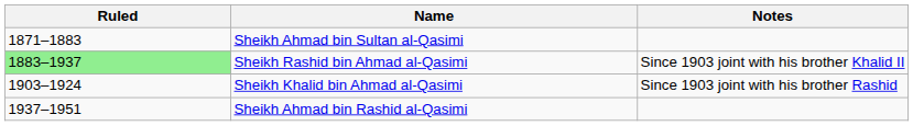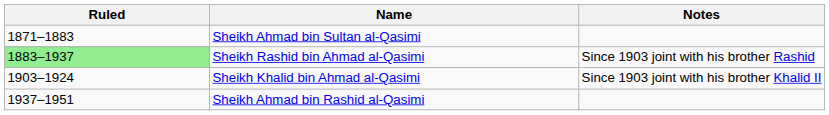Sheikh Rashid bin Ahmad al-Qasimi | Notes: Since 1903 joint with his brother Khalid II -> Since 1903 joint with his brother Rashid
Sheikh Khalid bin Ahmad al-Qasimi | Notes: Since 1903 joint with his brother Rashid -> Since 1903 joint with his brother Khalid II
